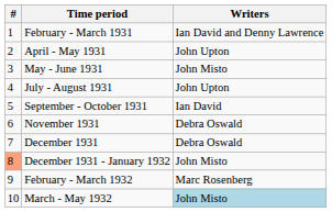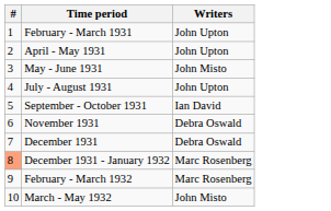February - March 1931 | Writers: Ian David and Denny Lawrence -> John Upton
December 1931 - January 1932 | Writers: John Misto -> Marc Rosenberg
March - May 1932 | Writers: lightblue background -> no background
